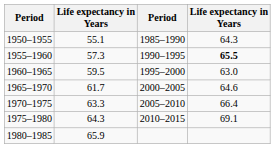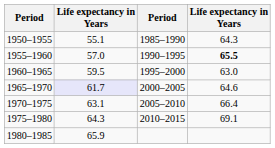1955–1960 | column 2: 57.3 -> 57.0
1965–1970 | column 2: no background -> lavender background
1970–1975 | column 2: 63.3 -> 63.1
